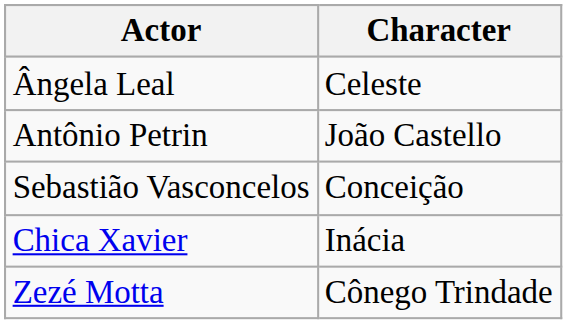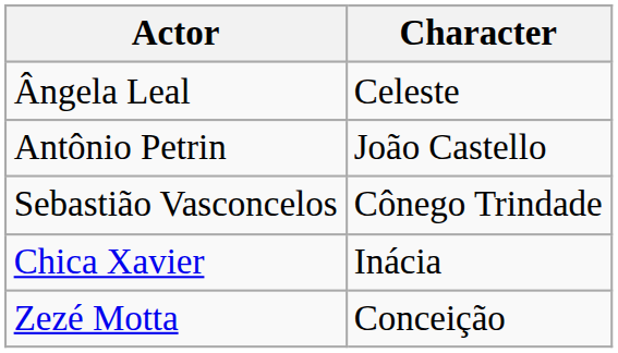Sebastião Vasconcelos | Character: Conceição -> Cônego Trindade
Zezé Motta | Character: Cônego Trindade -> Conceição
